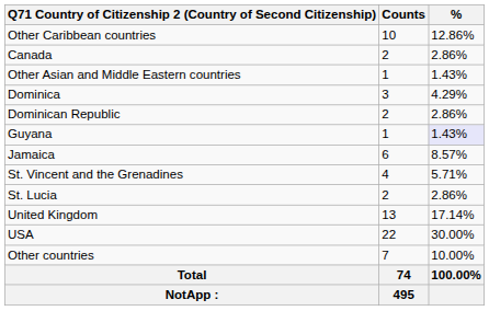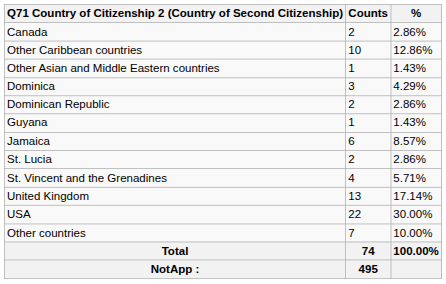rows swapped: Other Caribbean countries <-> Canada
Guyana | %: lavender background -> no background
rows swapped: St. Lucia <-> St. Vincent and the Grenadines
